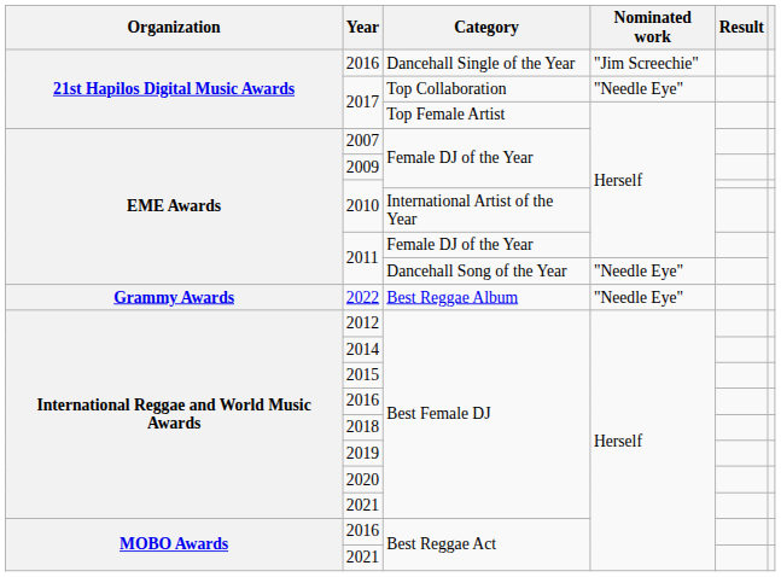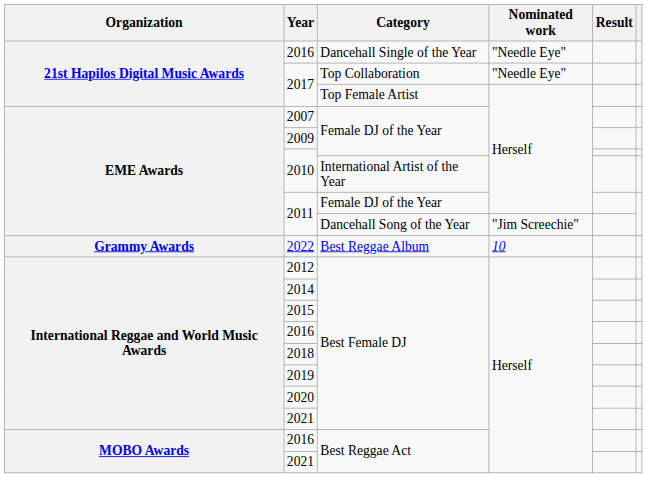2016 / Dancehall Single of the Year | Nominated work: "Jim Screechie" -> "Needle Eye"
2011 / Dancehall Song of the Year | Nominated work: "Needle Eye" -> "Jim Screechie"
2022 | Nominated work: "Needle Eye" -> 10
